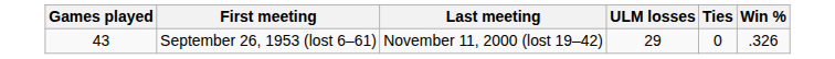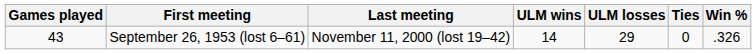+ column: ULM wins | 14
